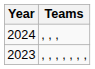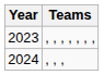rows swapped: 2023 <-> 2024
